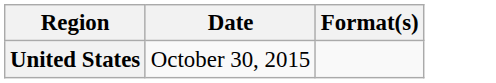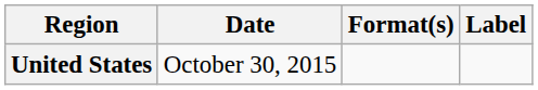+ column: Label
